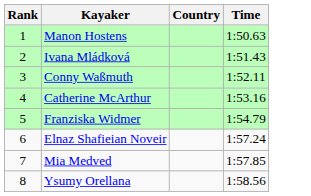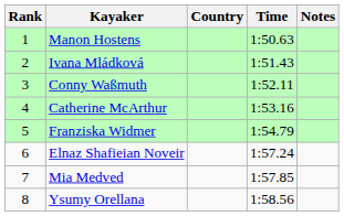+ column: Notes
